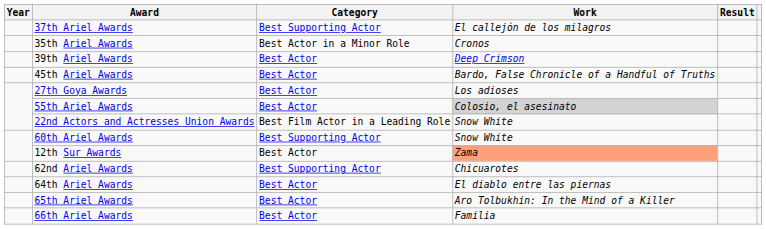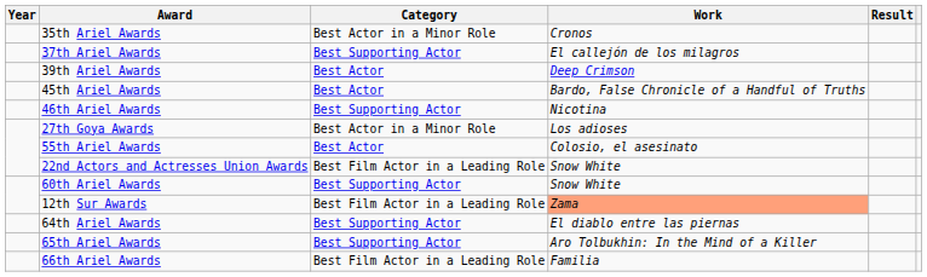rows swapped: 35th Ariel Awards <-> 37th Ariel Awards
+ row: 46th Ariel Awards | Best Supporting Actor | Nicotina
27th Goya Awards | Category: Best Actor -> Best Actor in a Minor Role
55th Ariel Awards | Work: lightgrey background -> no background
12th Sur Awards | Category: Best Actor -> Best Film Actor in a Leading Role
- row: 62nd Ariel Awards | Best Supporting Actor | Chicuarotes
64th Ariel Awards | Category: Best Actor -> Best Supporting Actor
65th Ariel Awards | Category: Best Actor -> Best Supporting Actor
66th Ariel Awards | Category: Best Actor -> Best Film Actor in a Leading Role
